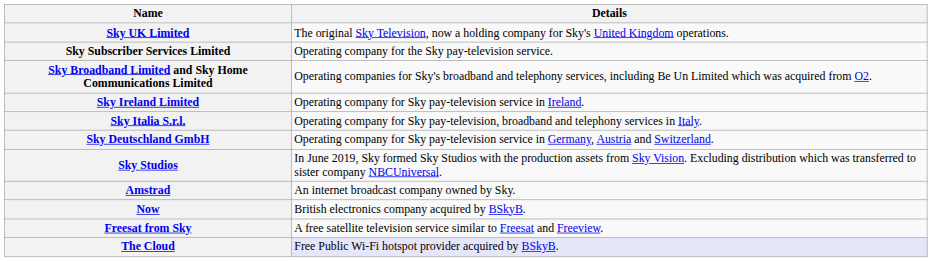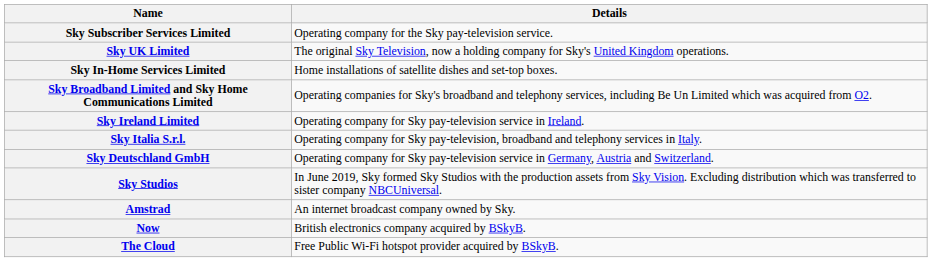rows swapped: Sky UK Limited <-> Sky Subscriber Services Limited
+ row: Sky In-Home Services Limited | Home installations of satellite dishes and set-top boxes.
- row: Freesat from Sky | A free satellite television service similar to Freesat and Freeview.
The Cloud | Details: lavender background -> no background
